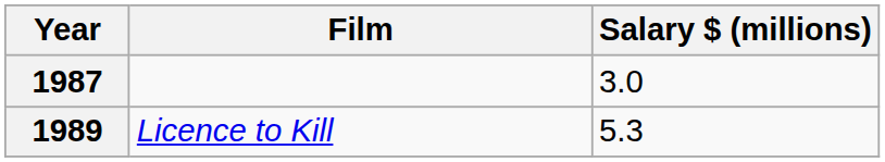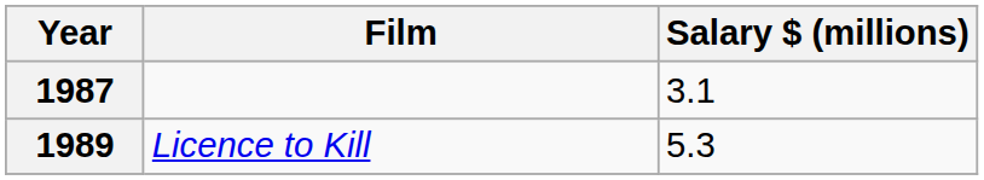1987 | Salary $ (millions): 3.0 -> 3.1
